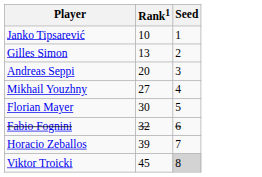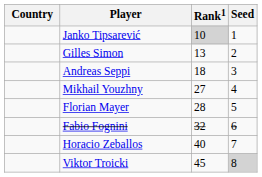+ column: Country
Janko Tipsarević | Rank1: no background -> lightgrey background
Andreas Seppi | Rank1: 20 -> 18
Florian Mayer | Rank1: 30 -> 28
Horacio Zeballos | Rank1: 39 -> 40
